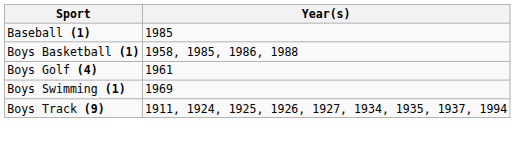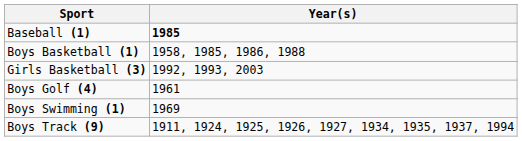Baseball (1) | Year(s): normal -> bold
+ row: Girls Basketball (3) | 1992, 1993, 2003
